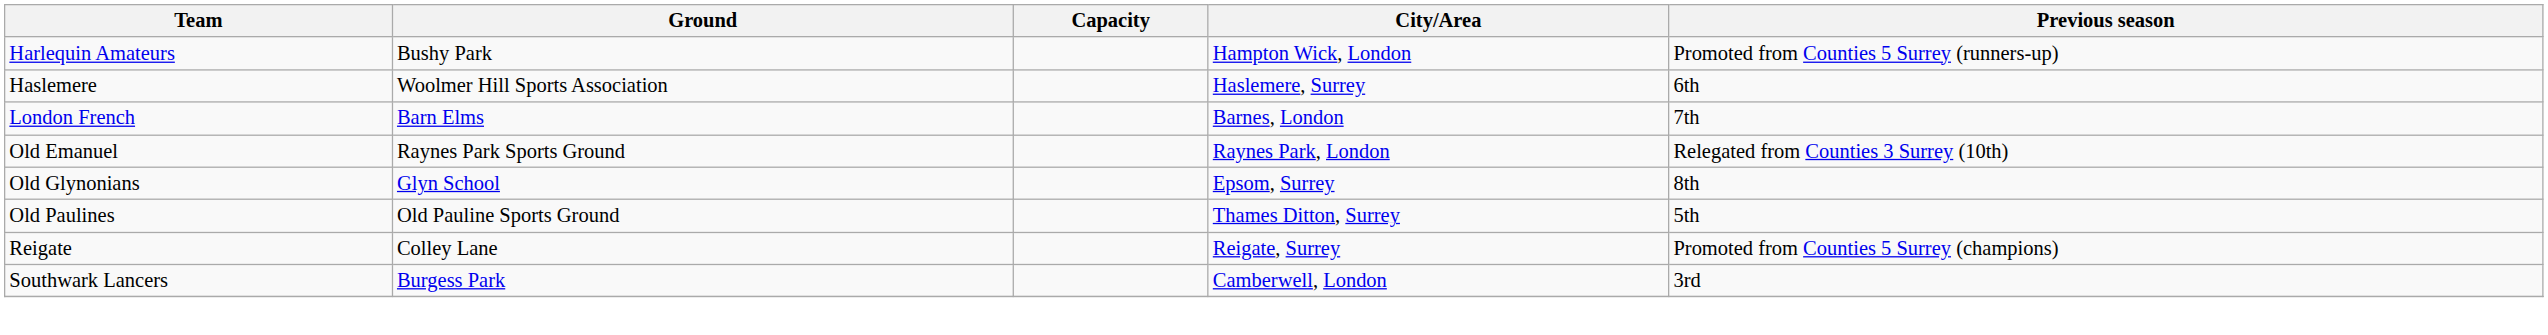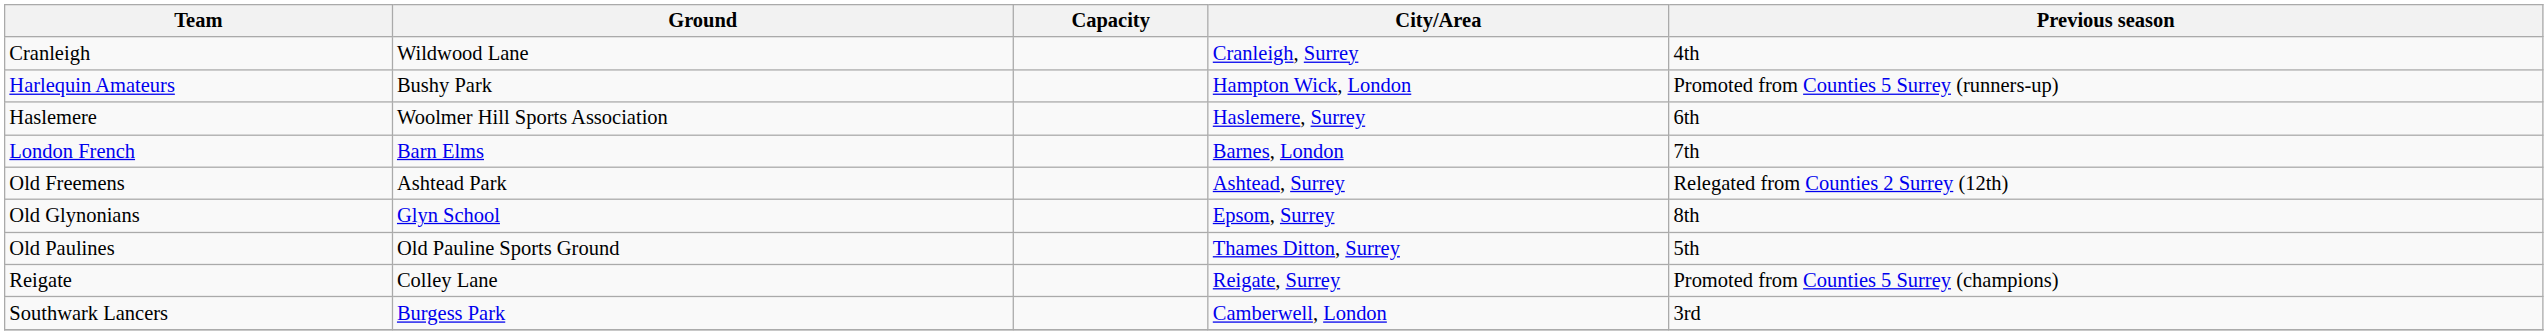+ row: Cranleigh | Wildwood Lane | Cranleigh, Surrey | 4th
- row: Old Emanuel | Raynes Park Sports Ground | Raynes Park, London | Relegated from Counties 3 Surrey (10th)
+ row: Old Freemens | Ashtead Park | Ashtead, Surrey | Relegated from Counties 2 Surrey (12th)
